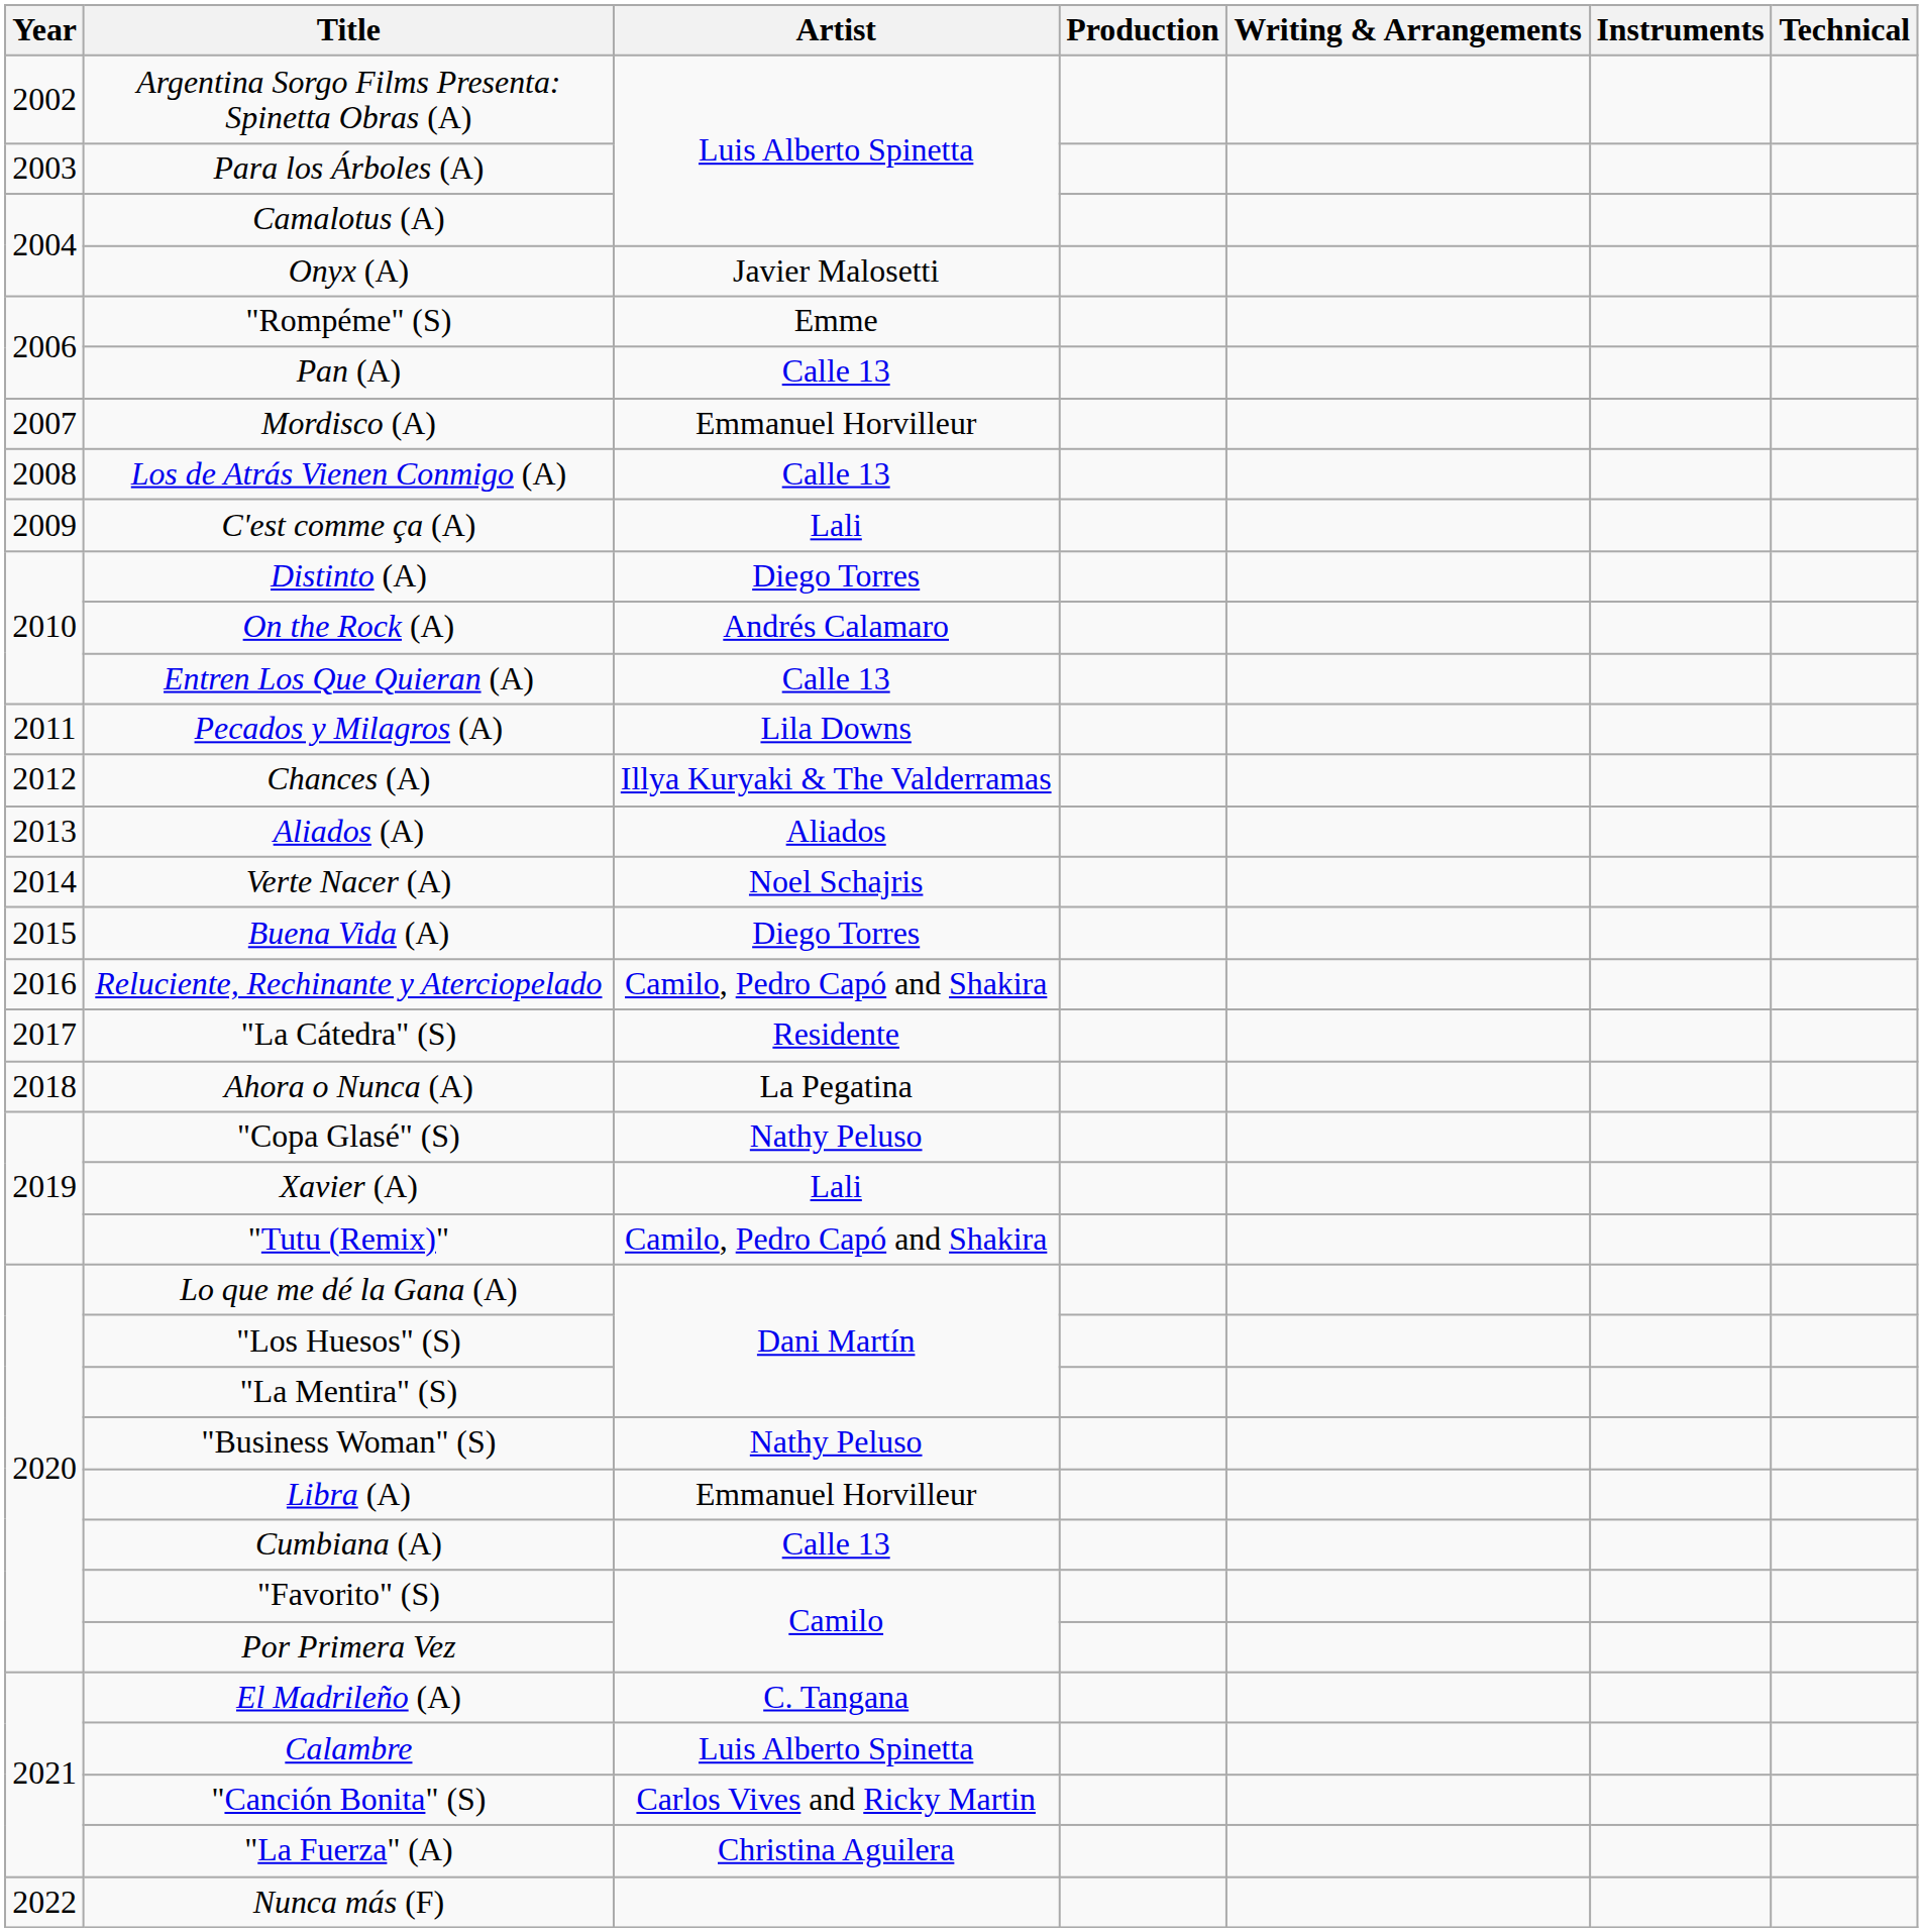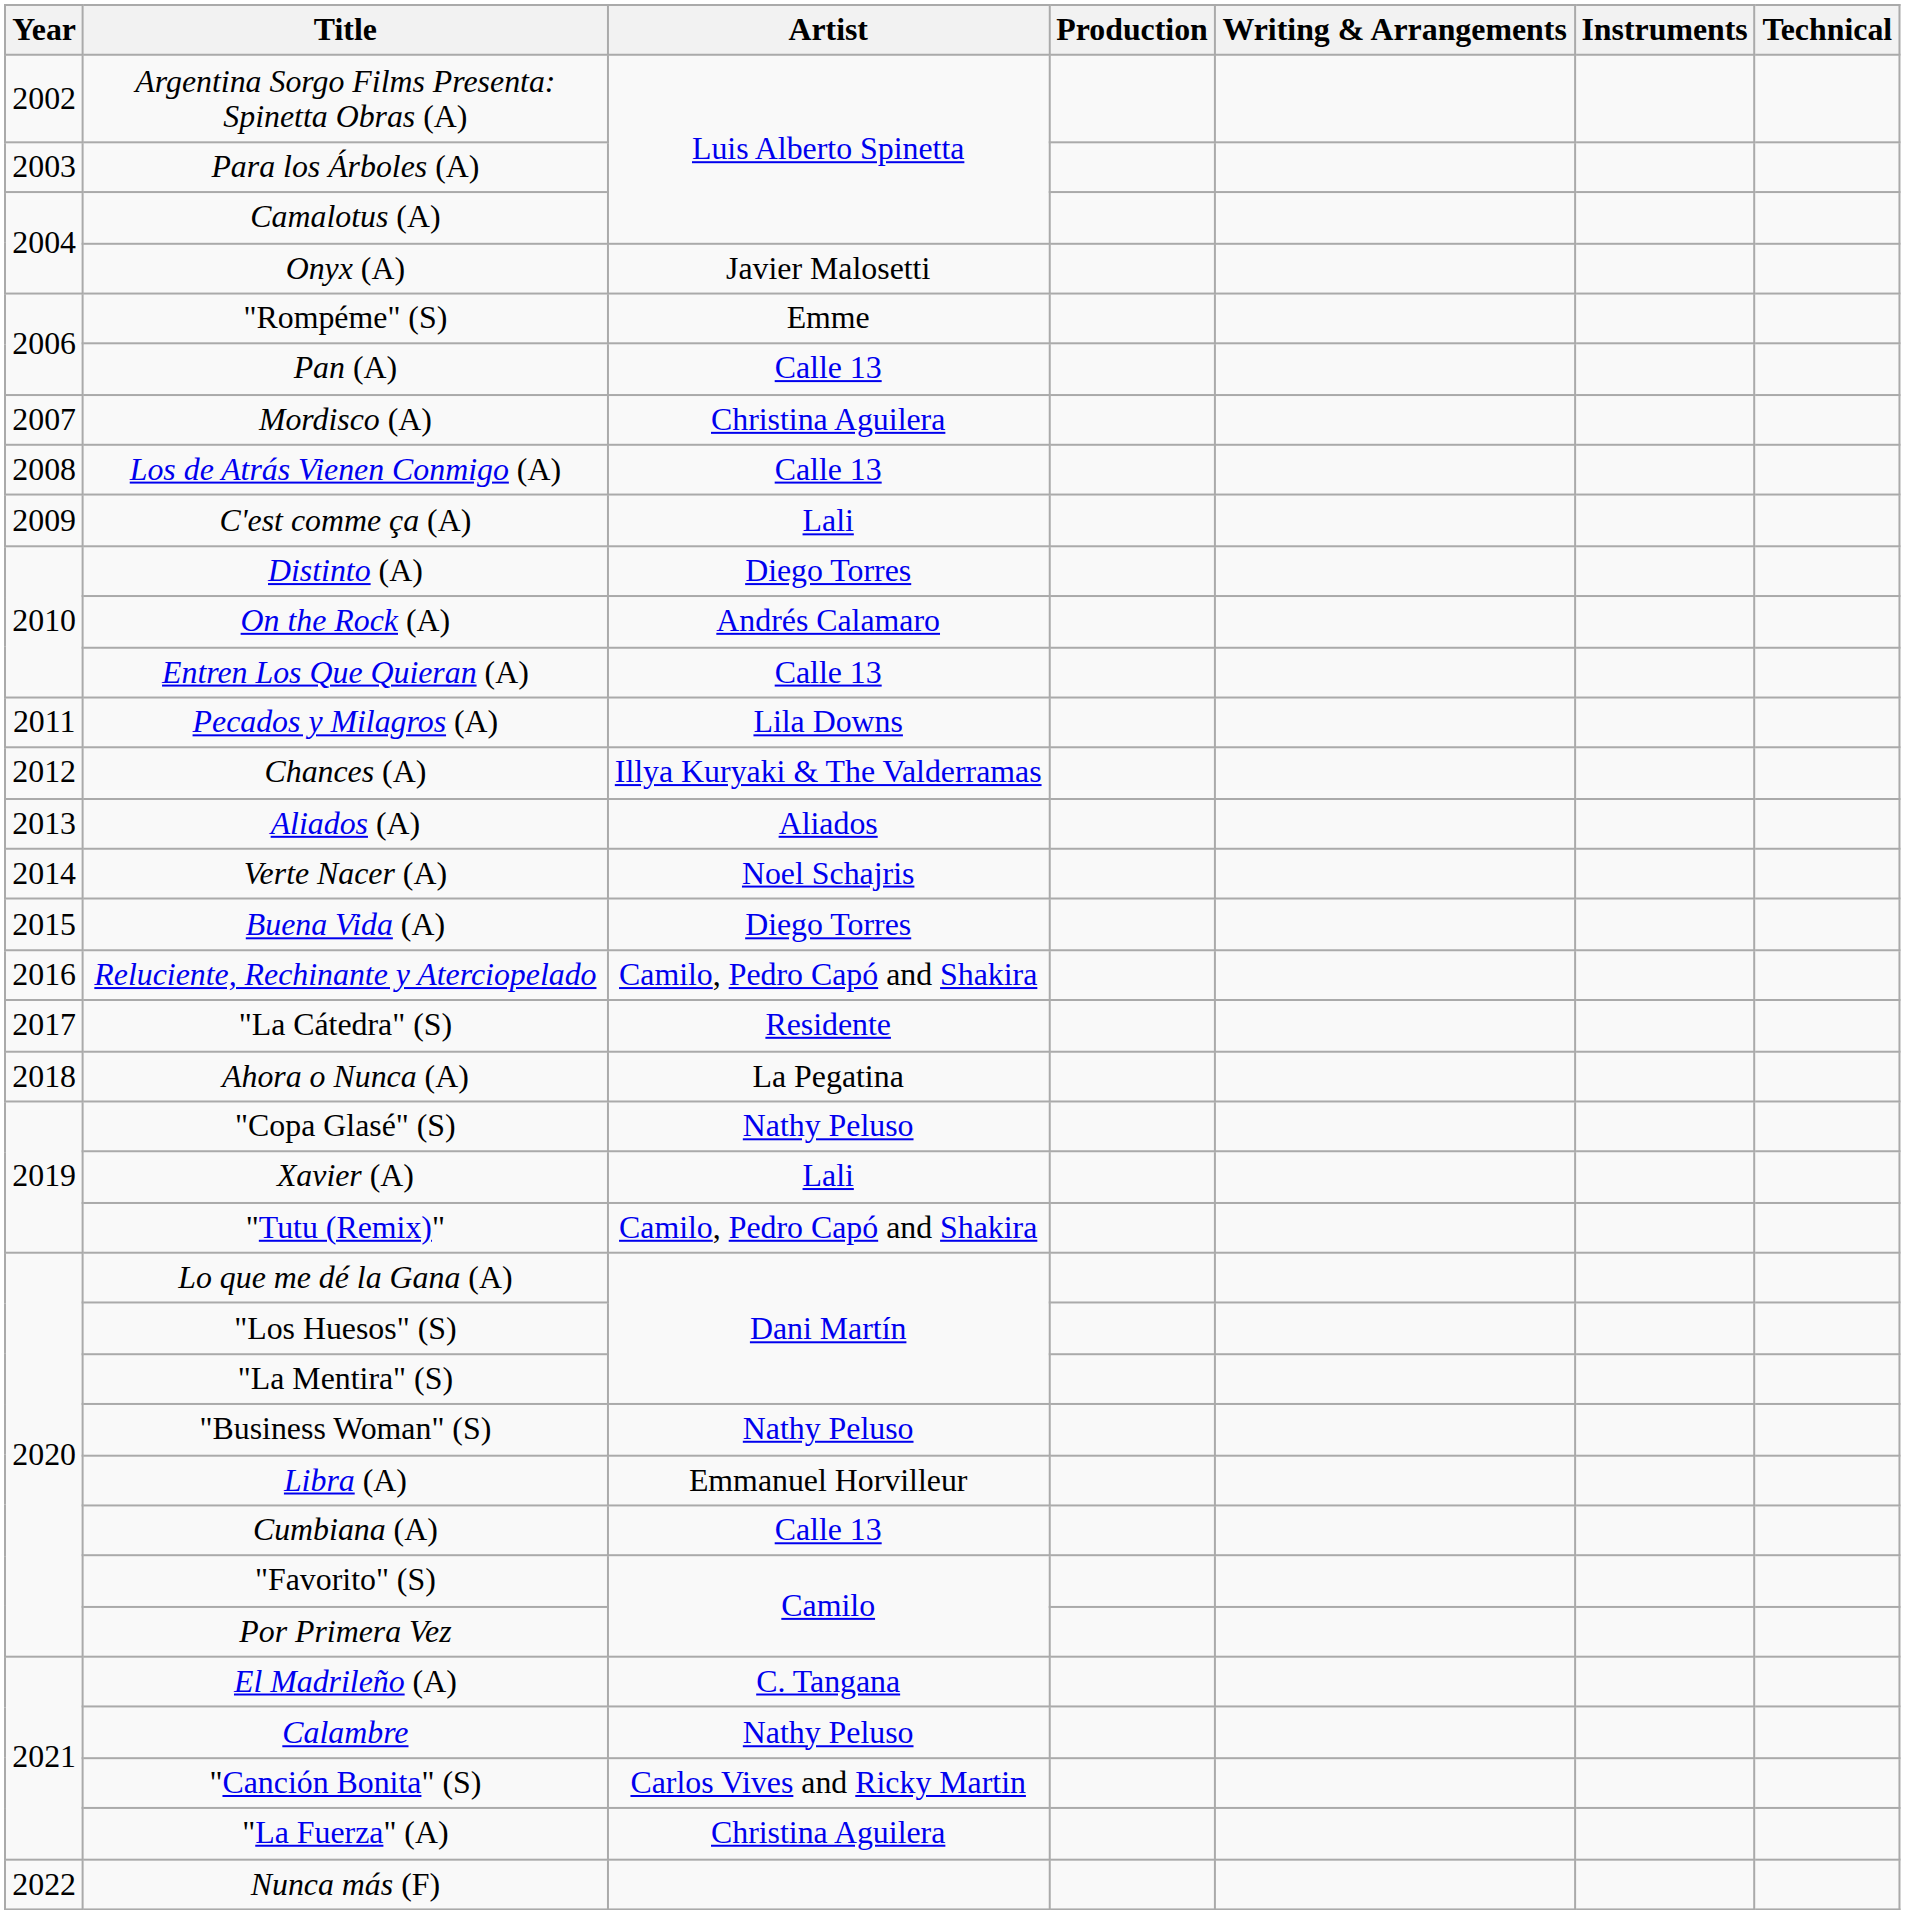Mordisco (A) | Artist: Emmanuel Horvilleur -> Christina Aguilera
Calambre | Artist: Luis Alberto Spinetta -> Nathy Peluso
